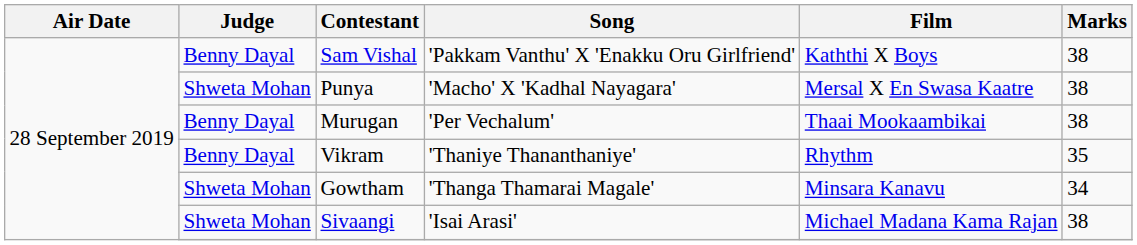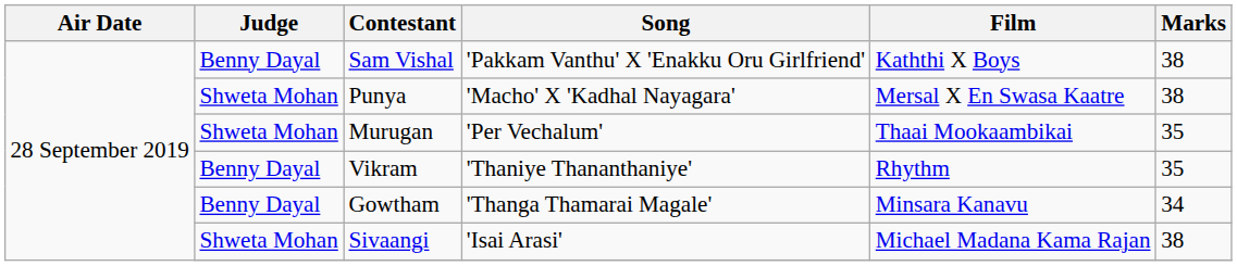Murugan | Judge: Benny Dayal -> Shweta Mohan
Murugan | Marks: 38 -> 35
Gowtham | Judge: Shweta Mohan -> Benny Dayal
